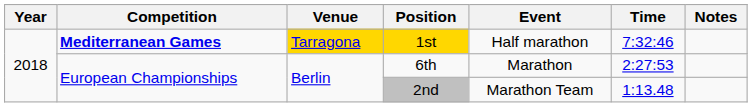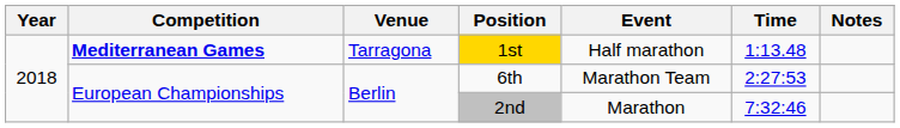1st | Venue: gold background -> no background
1st | Time: 7:32:46 -> 1:13.48
6th | Event: Marathon -> Marathon Team
2nd | Event: Marathon Team -> Marathon
2nd | Time: 1:13.48 -> 7:32:46
